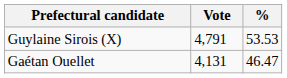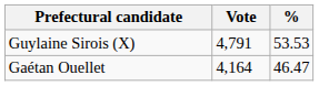Gaétan Ouellet | Vote: 4,131 -> 4,164
